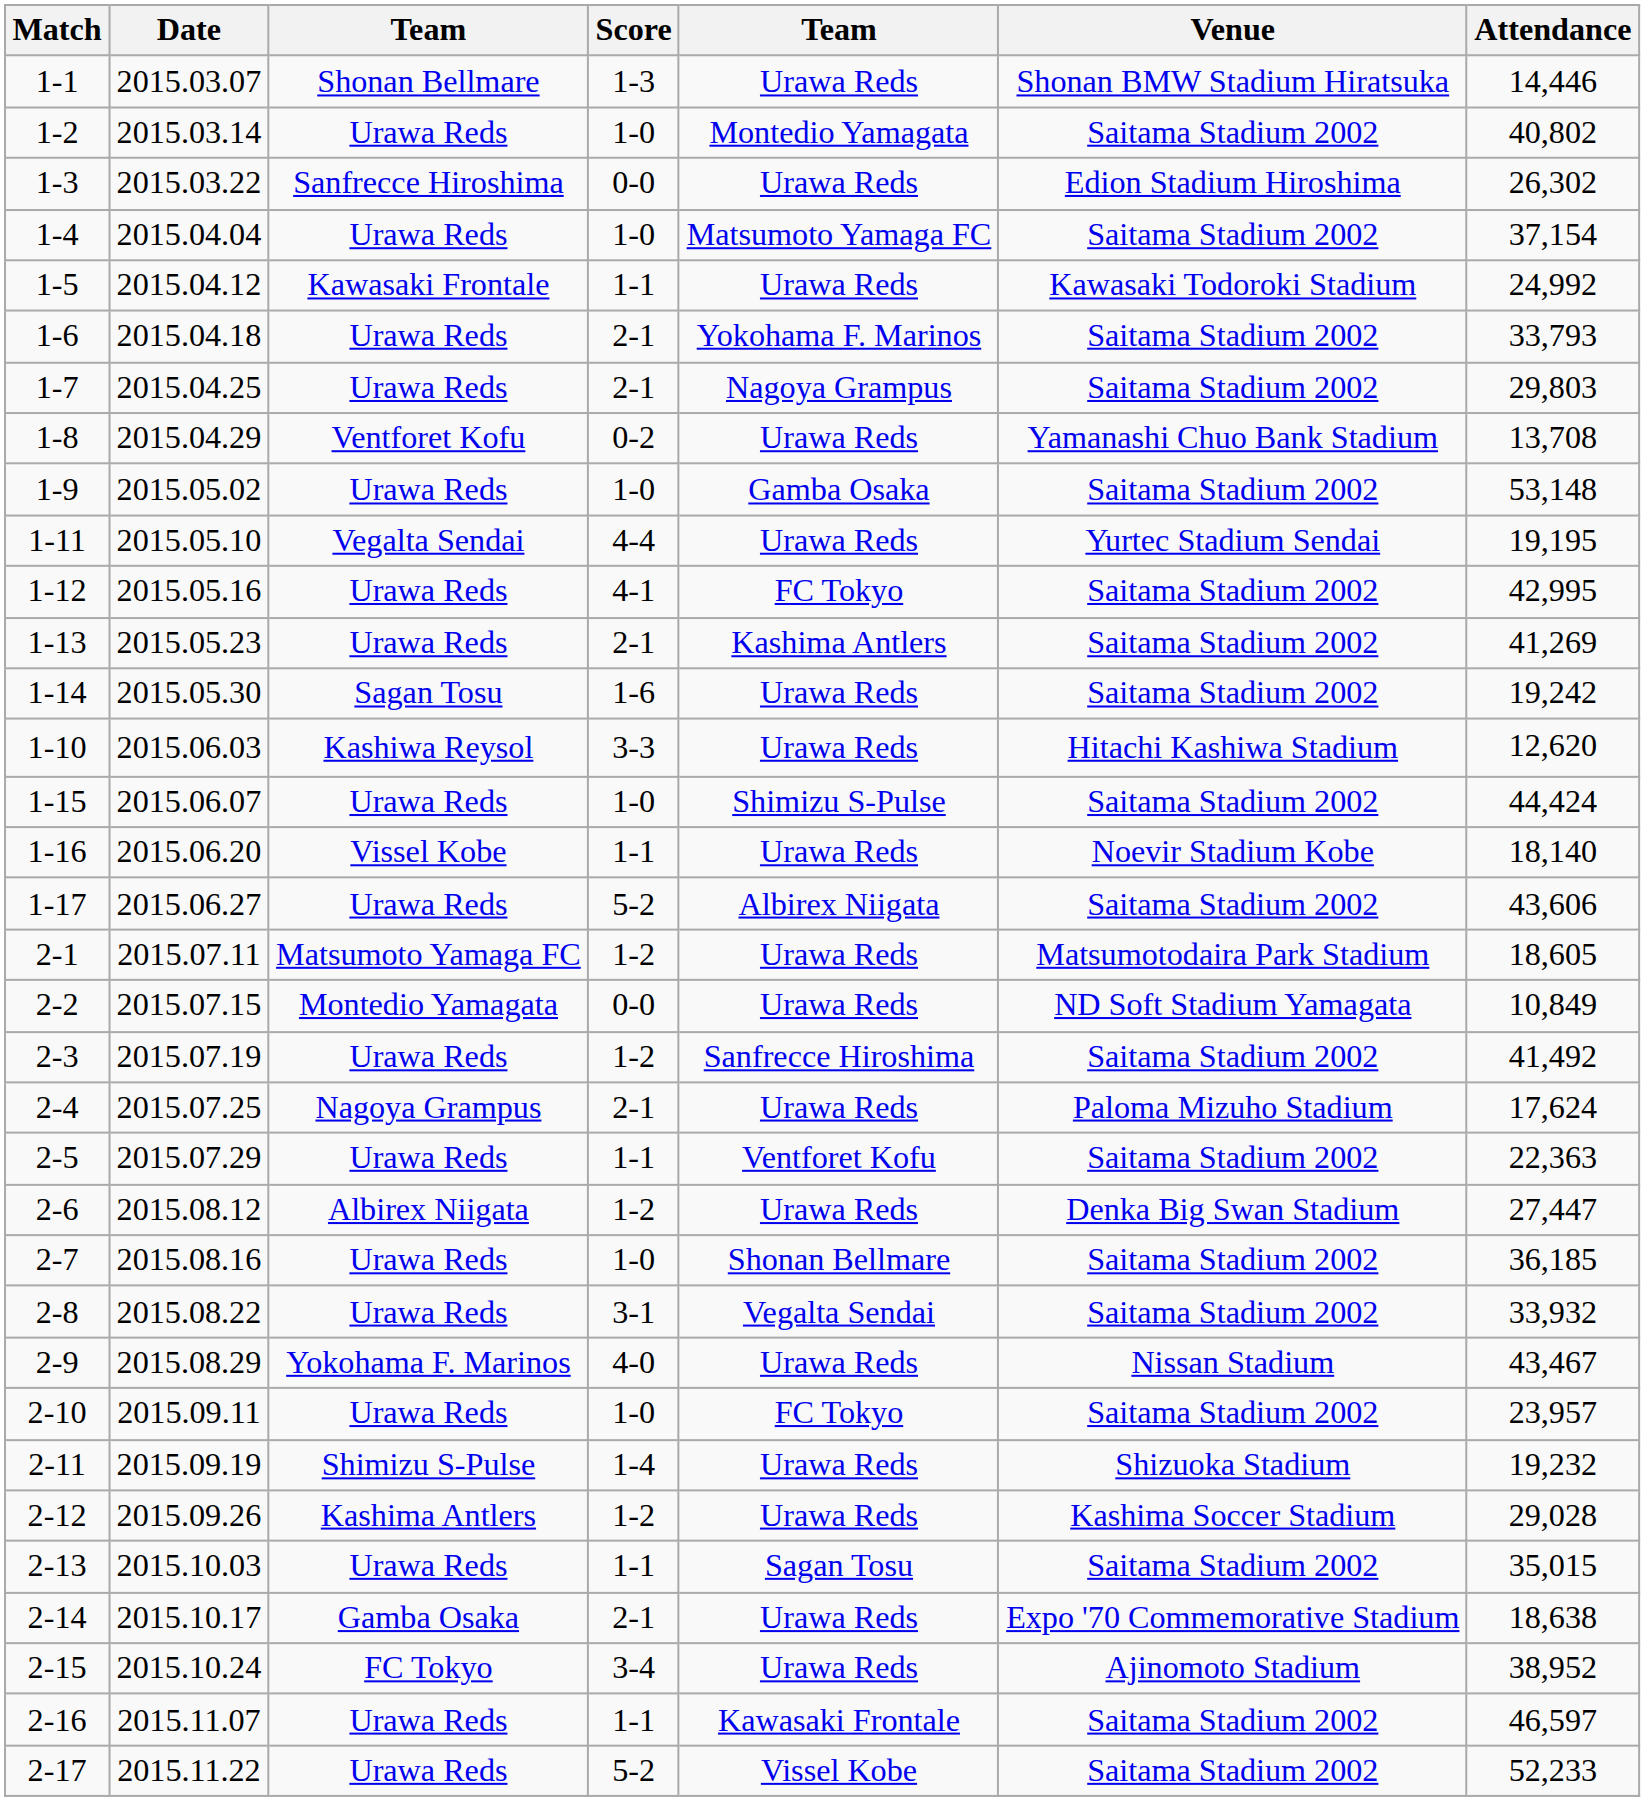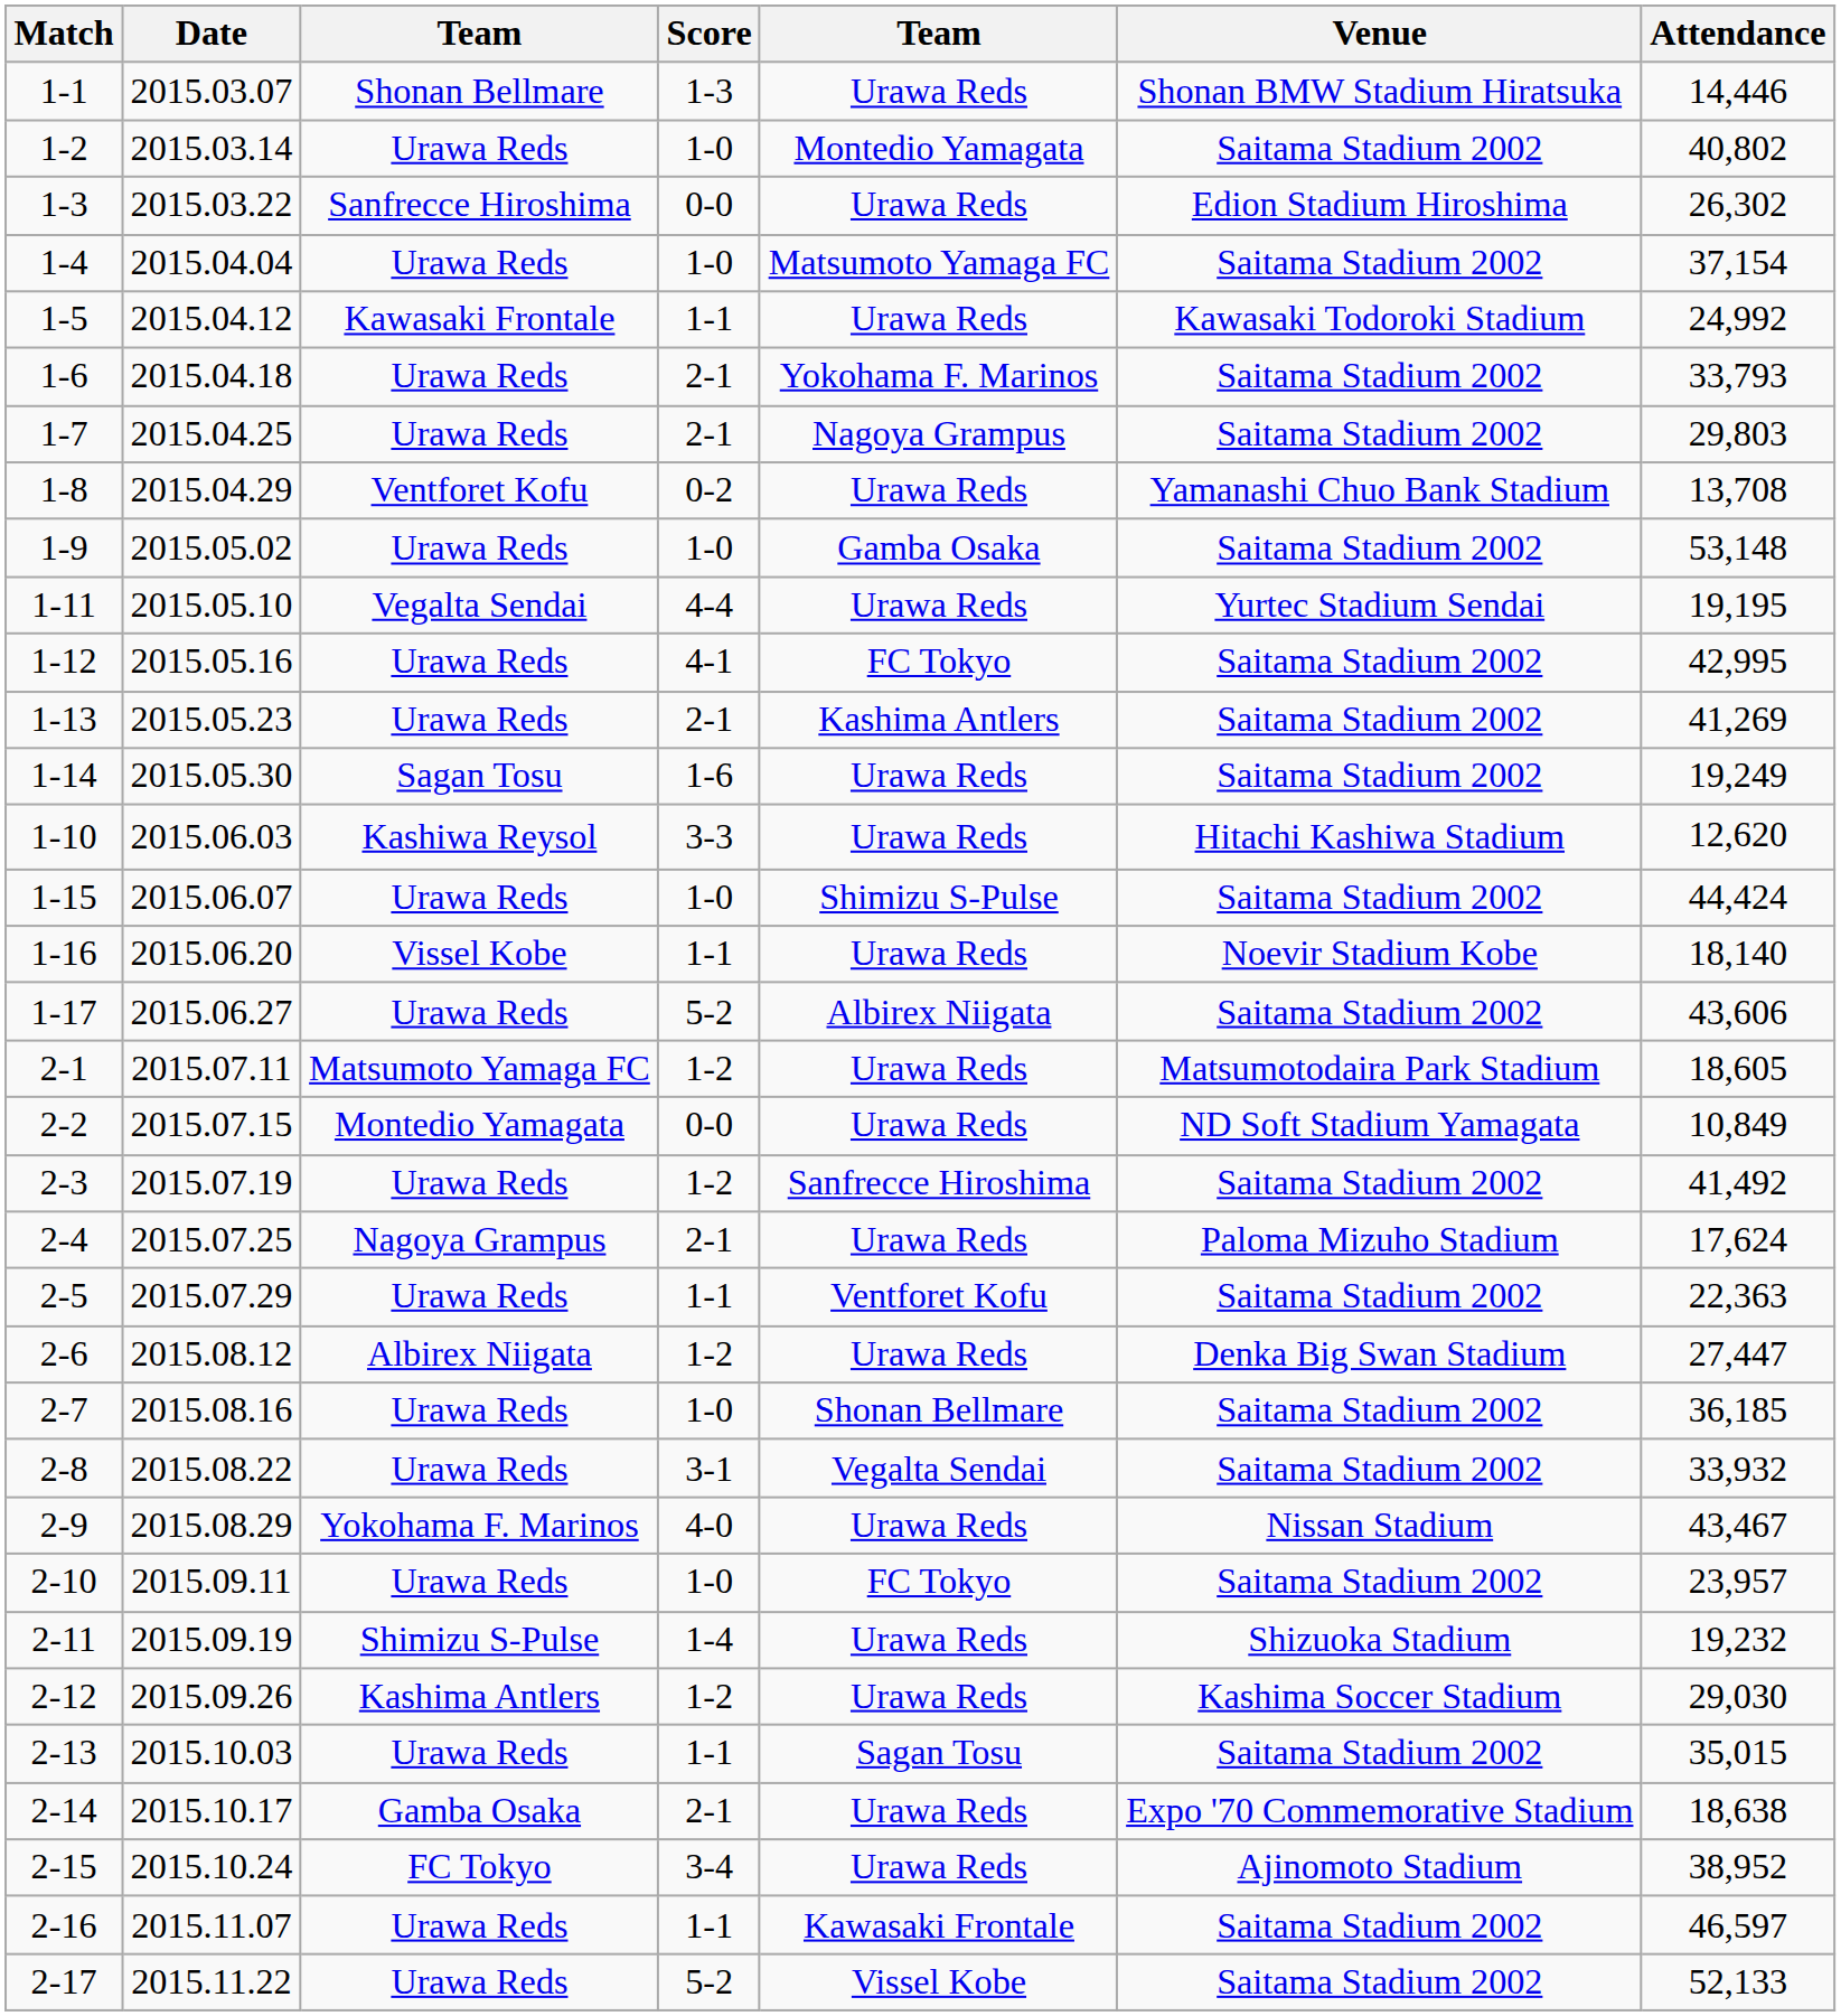1-14 | Attendance: 19,242 -> 19,249
2-12 | Attendance: 29,028 -> 29,030
2-17 | Attendance: 52,233 -> 52,133
